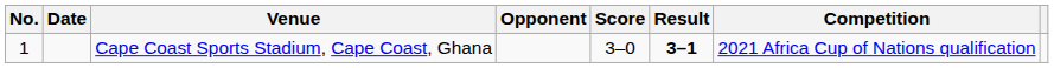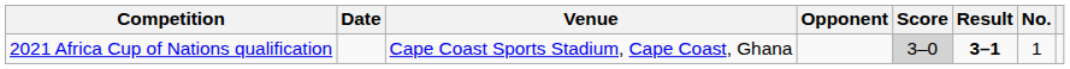columns swapped: No. <-> Competition
Cape Coast Sports Stadium, Cape Coast, Ghana | Score: no background -> lightgrey background
